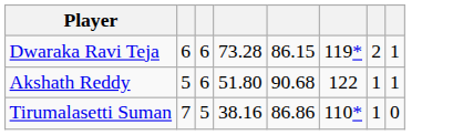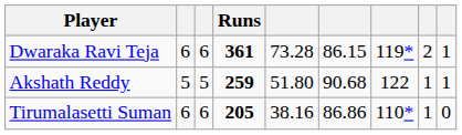+ column: Runs | 361 | 259 | 205
Akshath Reddy | column 3: 6 -> 5
Tirumalasetti Suman | column 2: 7 -> 6
Tirumalasetti Suman | column 3: 5 -> 6
